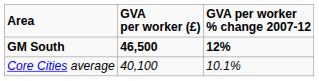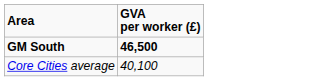- column: GVA per worker % change 2007-12 | 12% | 10.1%
